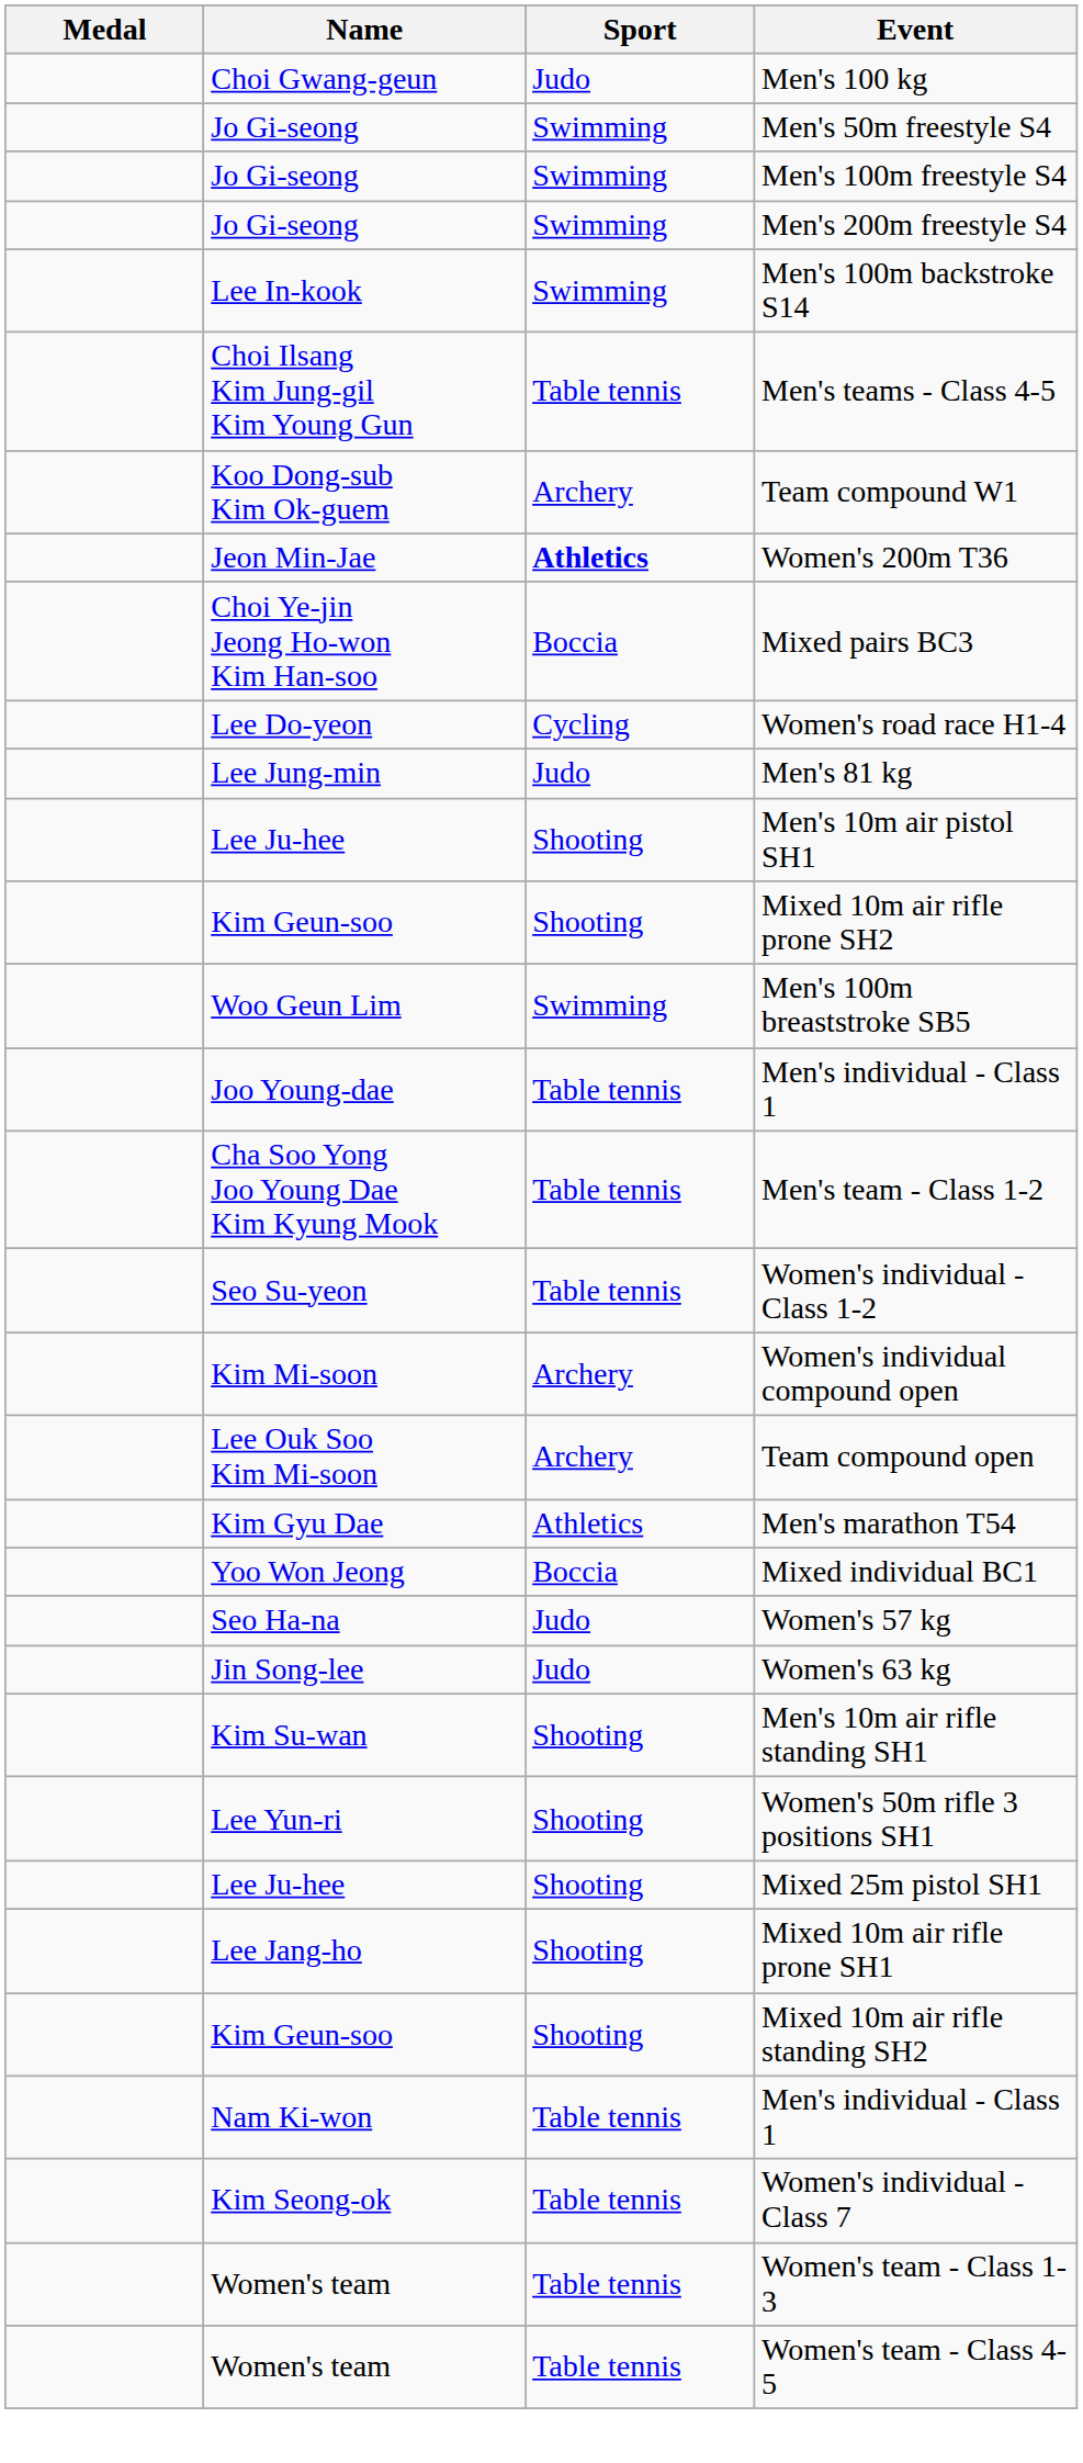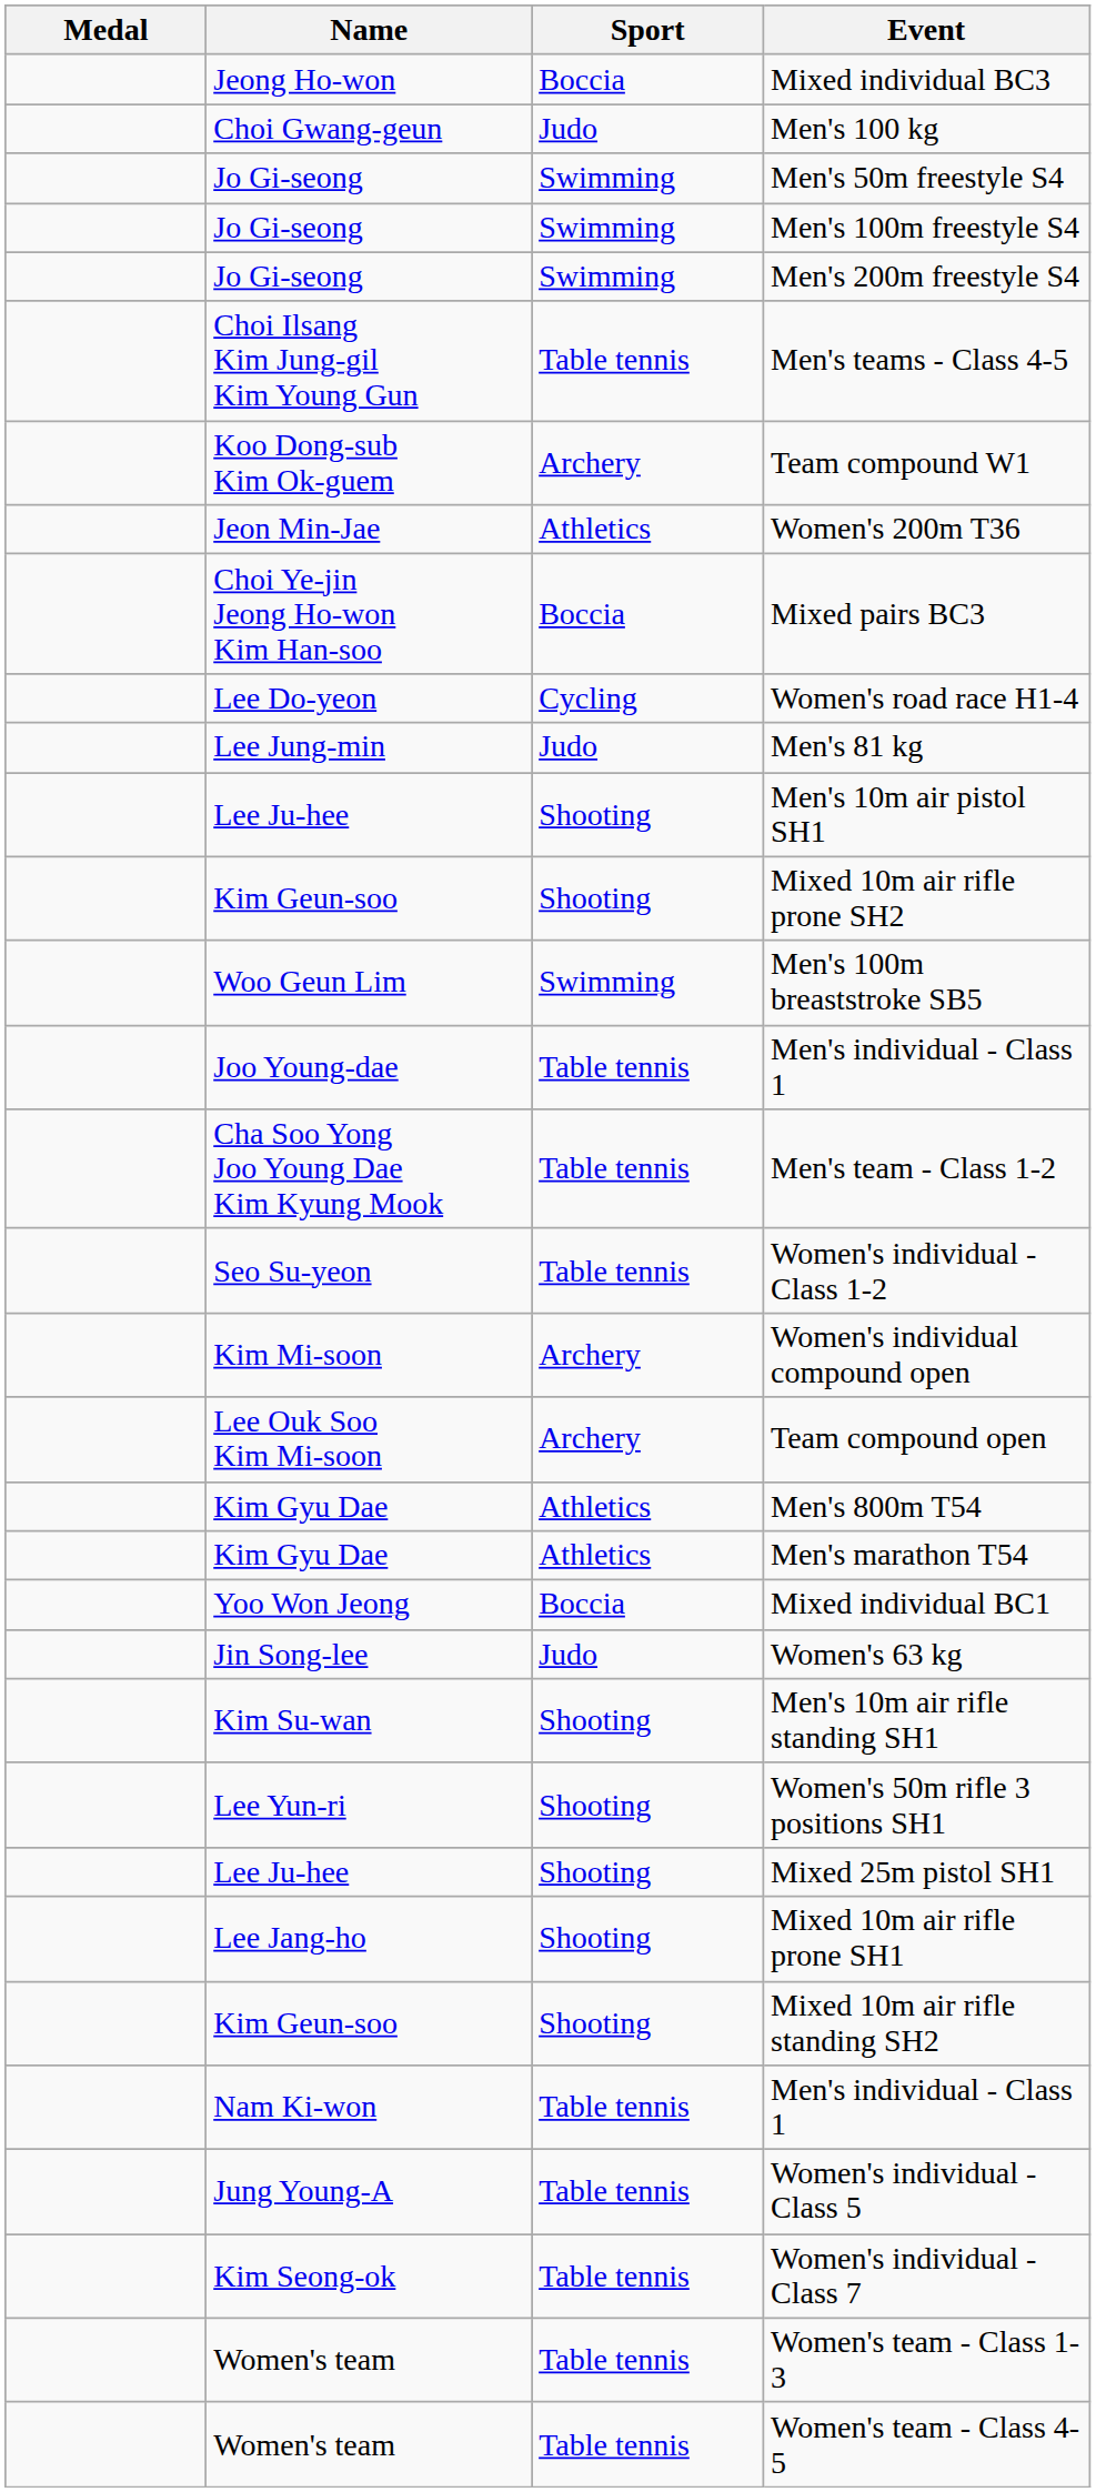+ row: Jeong Ho-won | Boccia | Mixed individual BC3
- row: Lee In-kook | Swimming | Men's 100m backstroke S14
Women's 200m T36 | Sport: bold -> normal
+ row: Kim Gyu Dae | Athletics | Men's 800m T54
- row: Seo Ha-na | Judo | Women's 57 kg
+ row: Jung Young-A | Table tennis | Women's individual - Class 5
